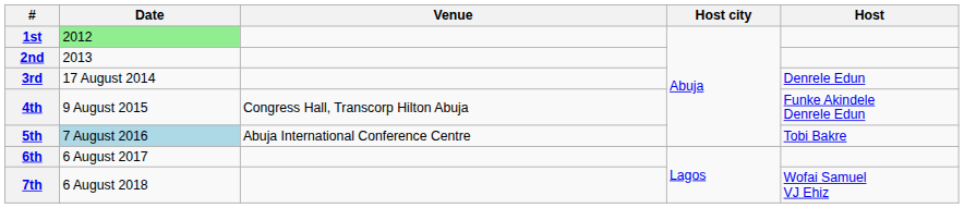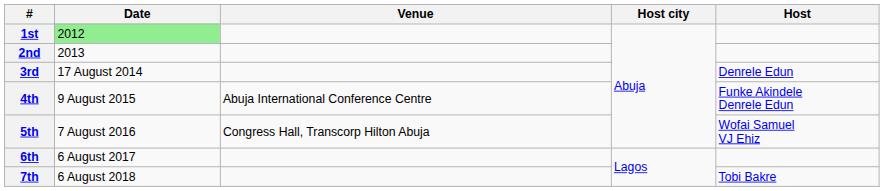4th | Venue: Congress Hall, Transcorp Hilton Abuja -> Abuja International Conference Centre
5th | Date: lightblue background -> no background
5th | Venue: Abuja International Conference Centre -> Congress Hall, Transcorp Hilton Abuja
5th | Host: Tobi Bakre -> Wofai Samuel VJ Ehiz
7th | Host: Wofai Samuel VJ Ehiz -> Tobi Bakre
